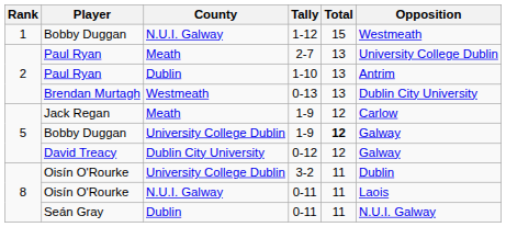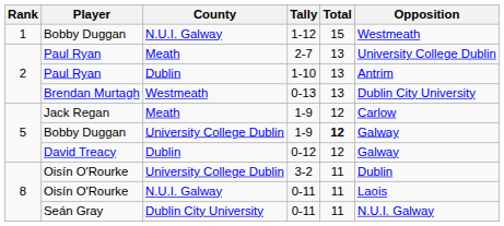0-12 | County: Dublin City University -> Dublin
Seán Gray / 0-11 | County: Dublin -> Dublin City University
